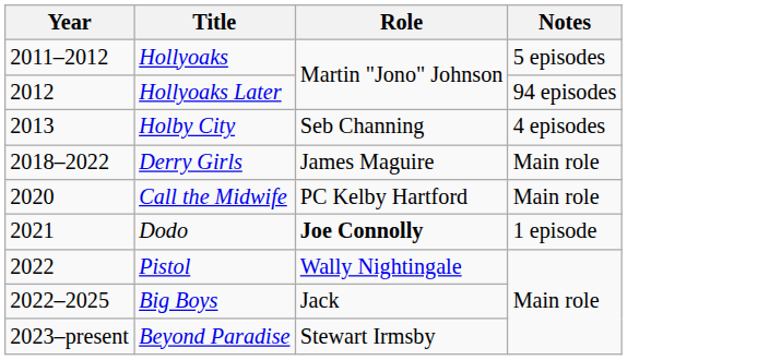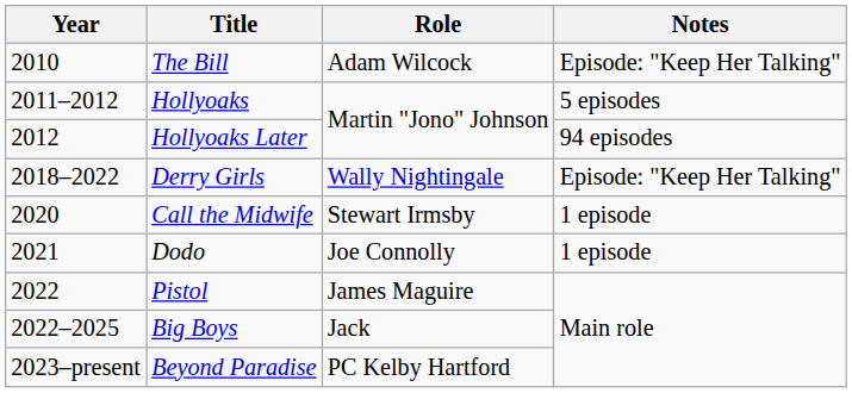+ row: 2010 | The Bill | Adam Wilcock | Episode: "Keep Her Talking"
- row: 2013 | Holby City | Seb Channing | 4 episodes
Derry Girls | Role: James Maguire -> Wally Nightingale
Derry Girls | Notes: Main role -> Episode: "Keep Her Talking"
Call the Midwife | Role: PC Kelby Hartford -> Stewart Irmsby
Call the Midwife | Notes: Main role -> 1 episode
Dodo | Role: bold -> normal
Pistol | Role: Wally Nightingale -> James Maguire
Beyond Paradise | Role: Stewart Irmsby -> PC Kelby Hartford
